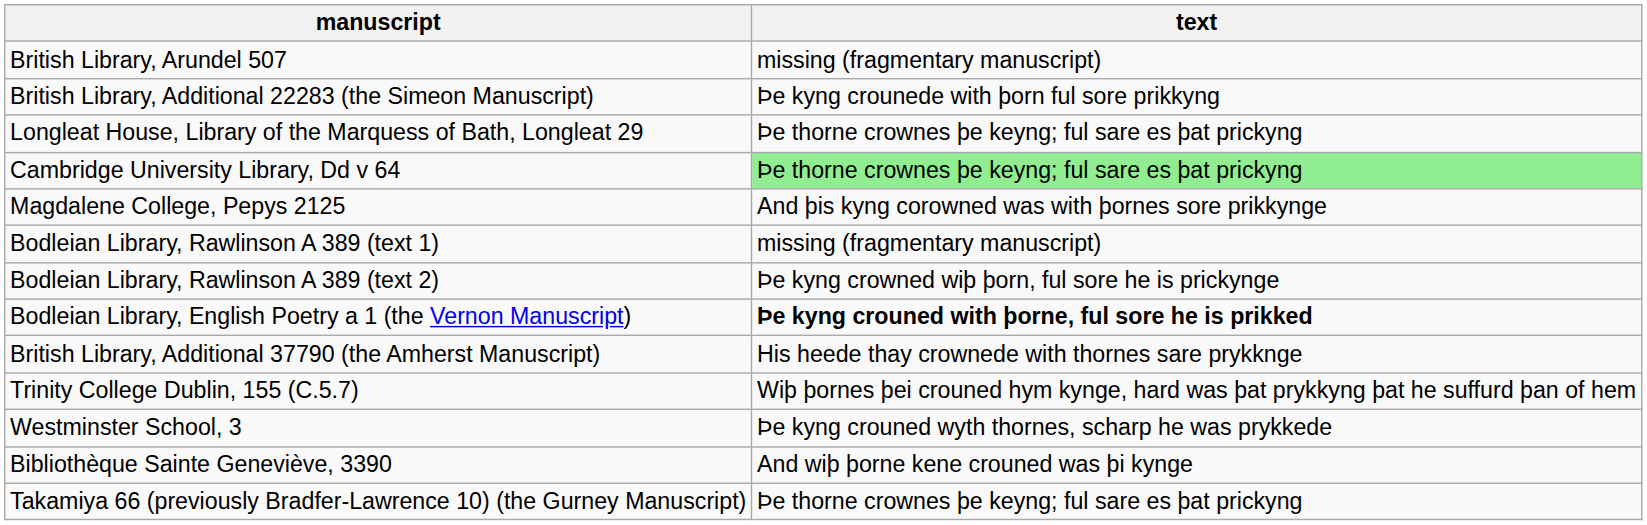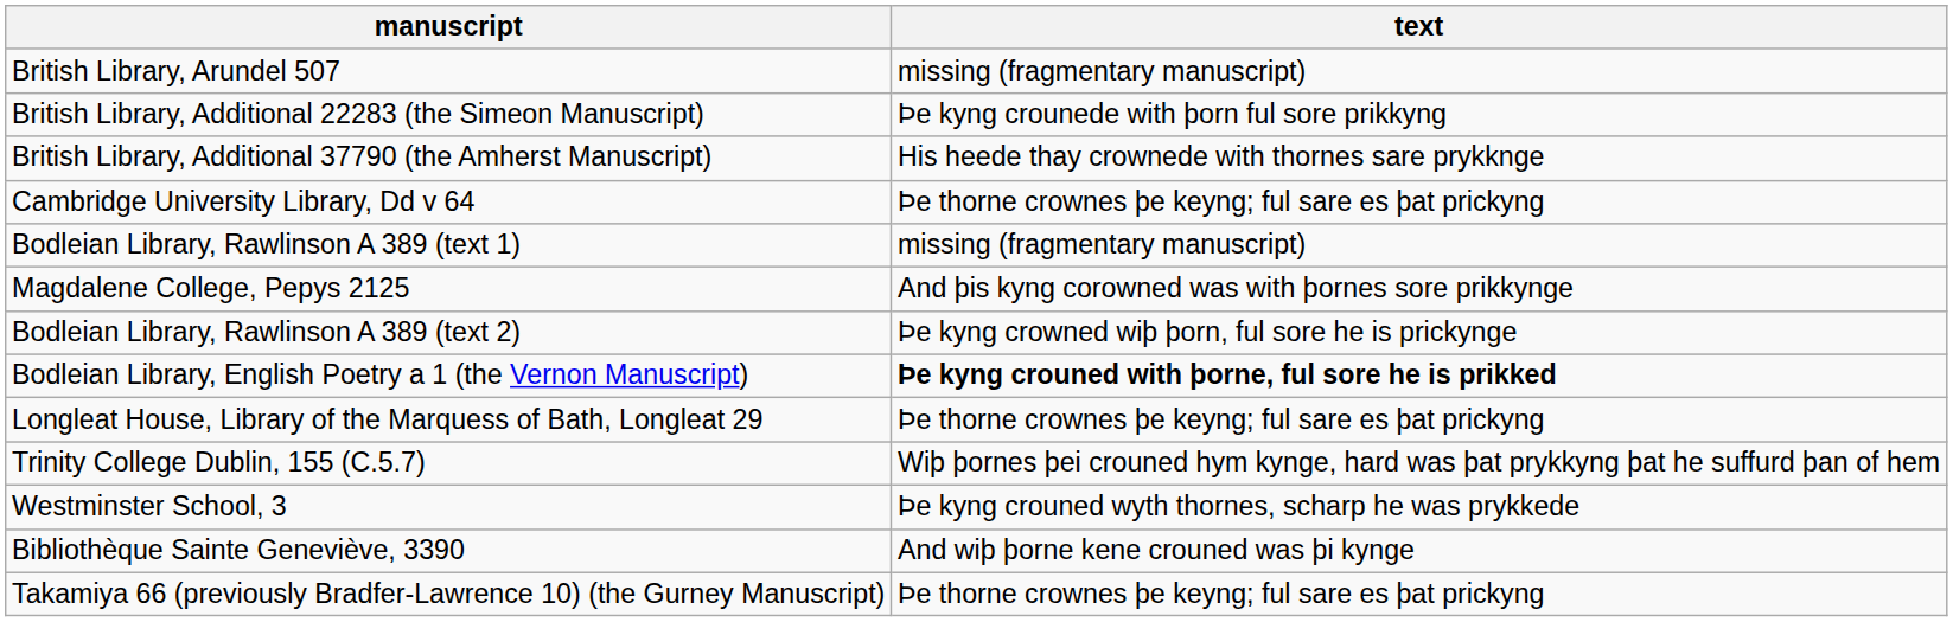rows swapped: British Library, Additional 37790 (the Amherst Manuscript) <-> Longleat House, Library of the Marquess of Bath, Longleat 29
Cambridge University Library, Dd v 64 | text: lightgreen background -> no background
rows swapped: Magdalene College, Pepys 2125 <-> Bodleian Library, Rawlinson A 389 (text 1)
